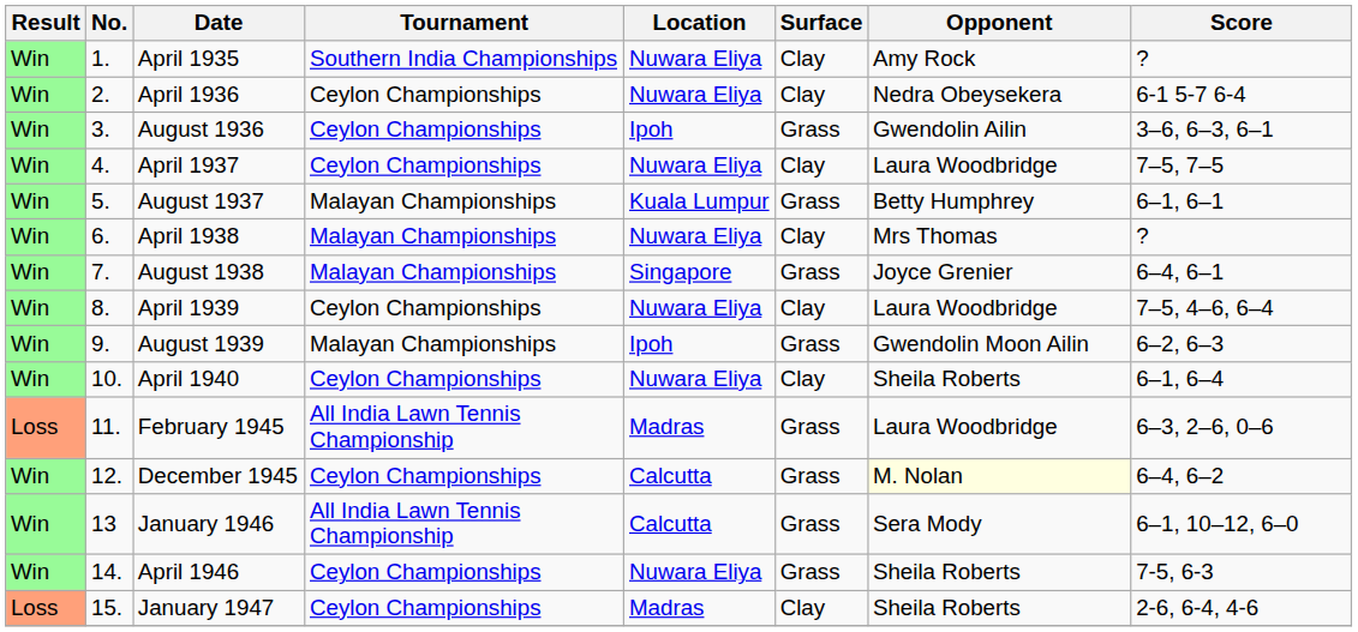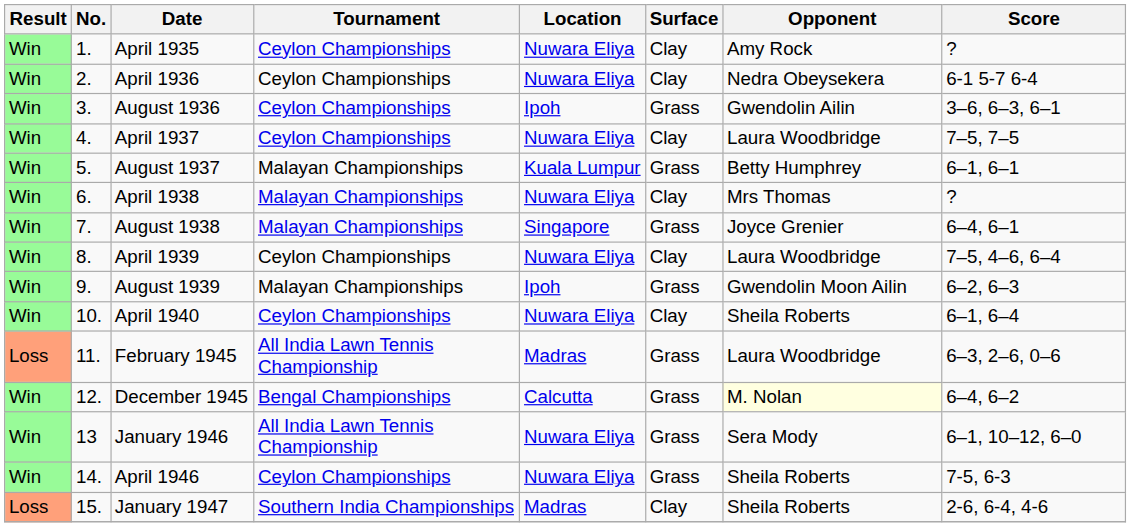April 1935 | Tournament: Southern India Championships -> Ceylon Championships
December 1945 | Tournament: Ceylon Championships -> Bengal Championships
January 1946 | Location: Calcutta -> Nuwara Eliya
January 1947 | Tournament: Ceylon Championships -> Southern India Championships
